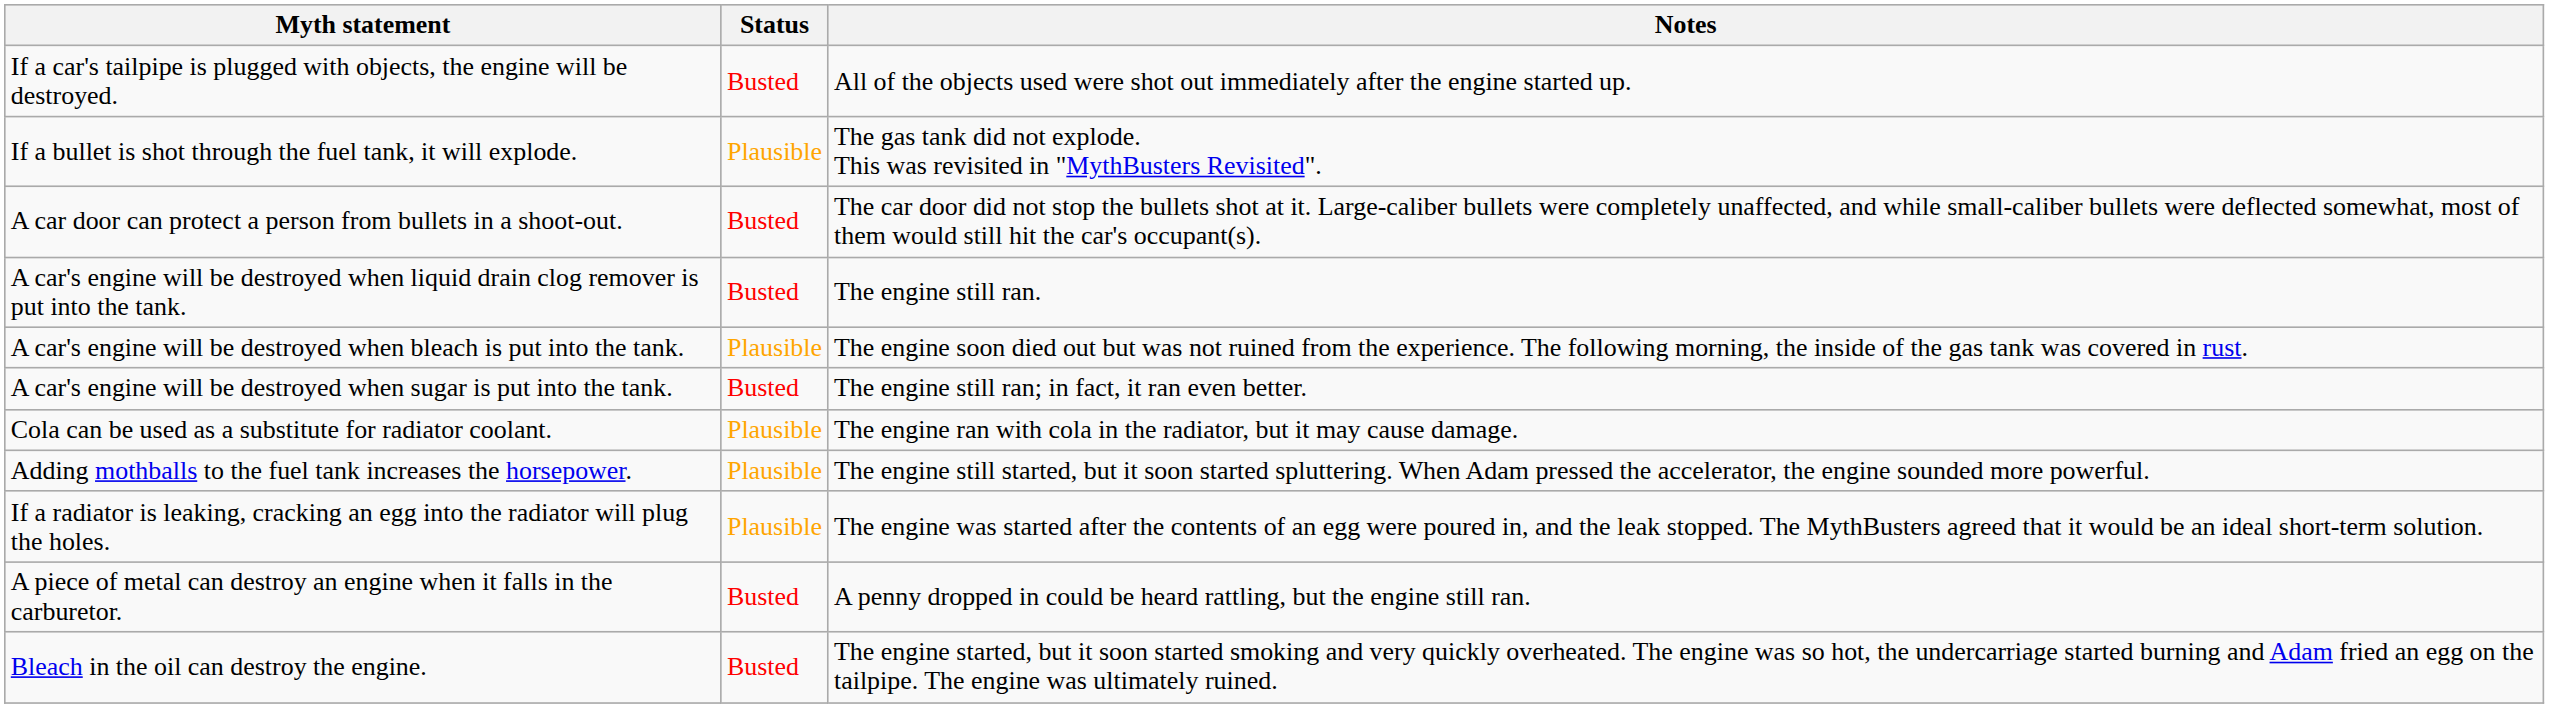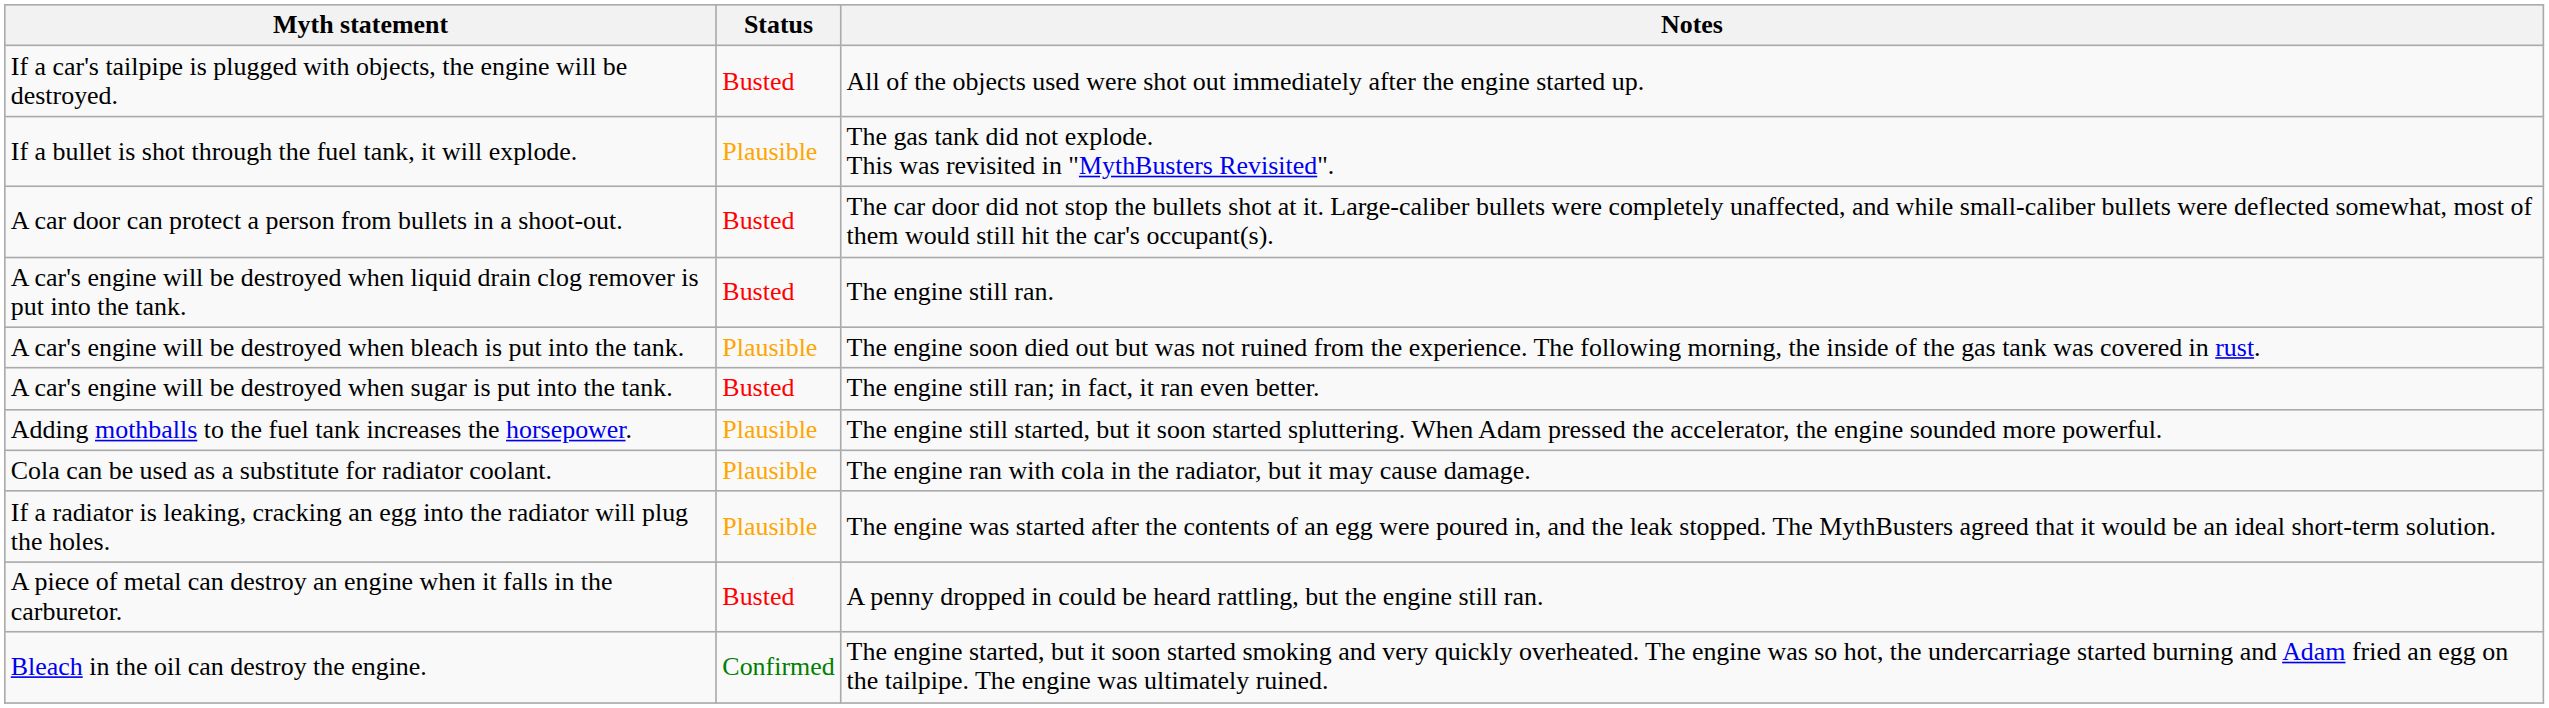rows swapped: Adding mothballs to the fuel tank increases the horsepower. <-> Cola can be used as a substitute for radiator coolant.
Bleach in the oil can destroy the engine. | Status: Busted -> Confirmed
